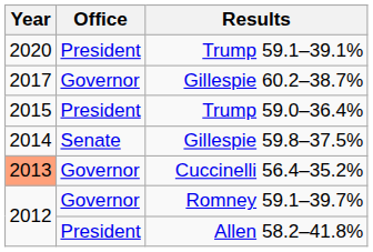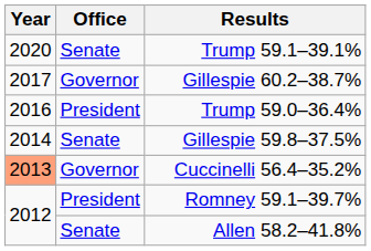Trump 59.1–39.1% | Office: President -> Senate
Trump 59.0–36.4% | Year: 2015 -> 2016
Romney 59.1–39.7% | Office: Governor -> President
Allen 58.2–41.8% | Office: President -> Senate
